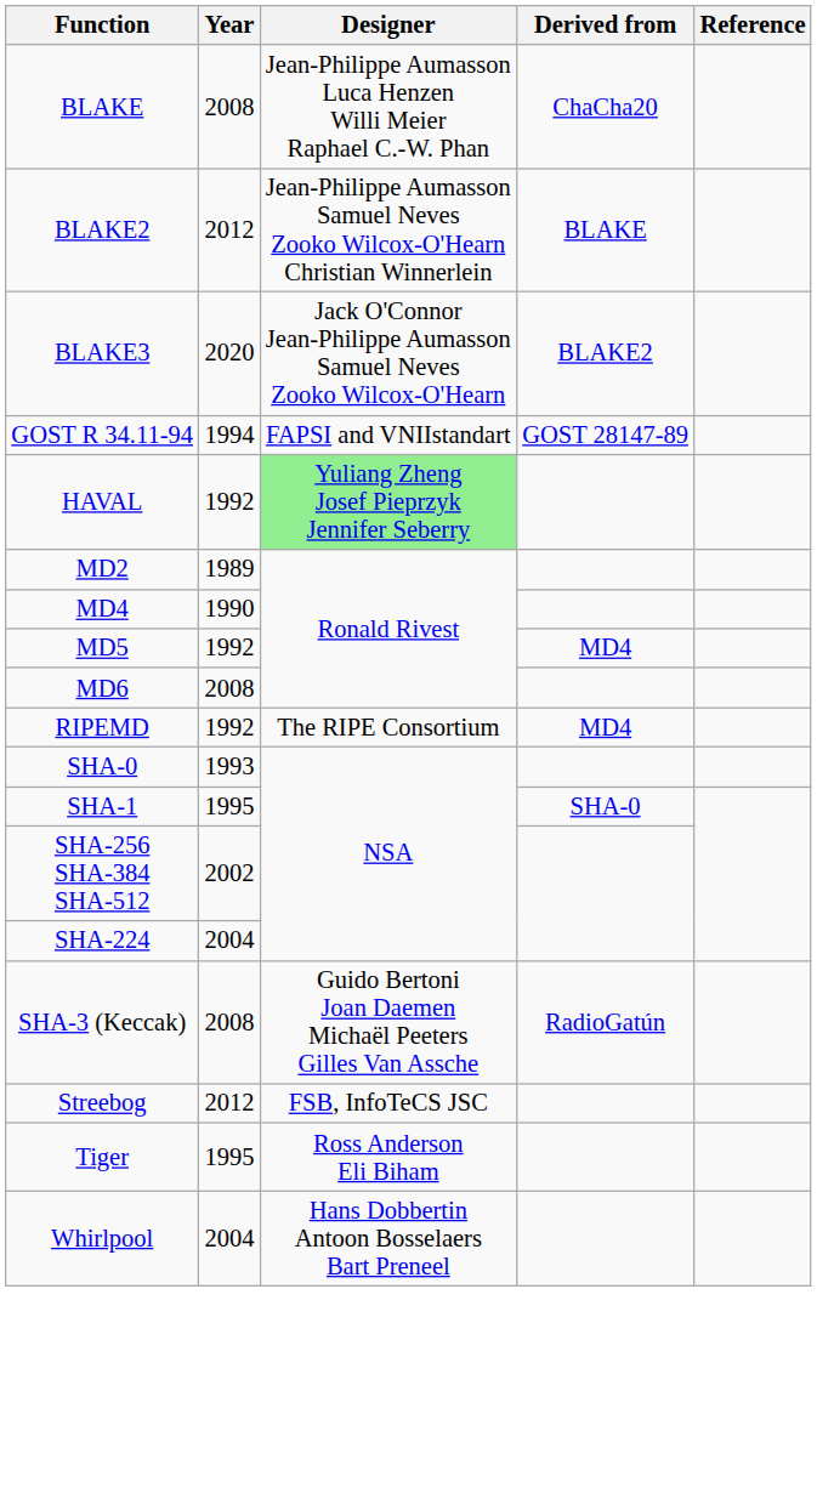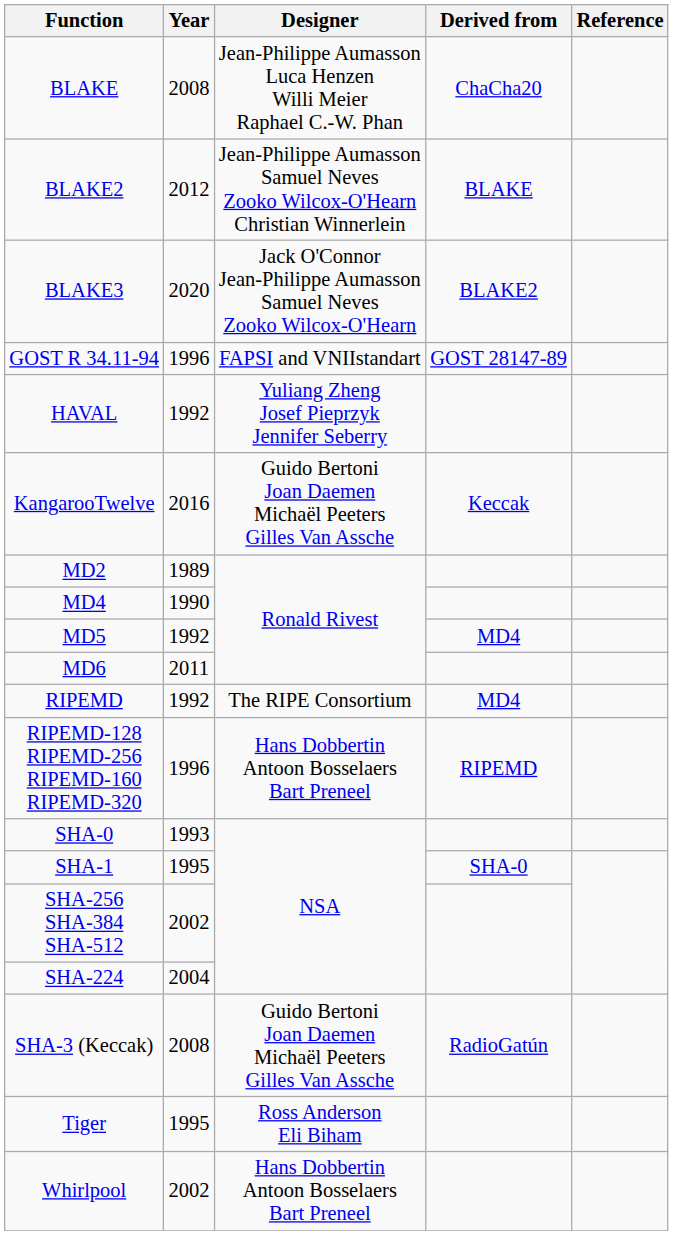GOST R 34.11-94 | Year: 1994 -> 1996
HAVAL | Designer: lightgreen background -> no background
+ row: KangarooTwelve | 2016 | Guido Bertoni Joan Daemen Michaël Peeters Gilles Van Assche | Keccak
MD6 | Year: 2008 -> 2011
+ row: RIPEMD-128 RIPEMD-256 RIPEMD-160 RIPEMD-320 | 1996 | Hans Dobbertin Antoon Bosselaers Bart Preneel | RIPEMD
- row: Streebog | 2012 | FSB, InfoTeCS JSC
Whirlpool | Year: 2004 -> 2002
